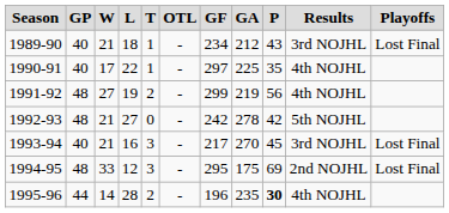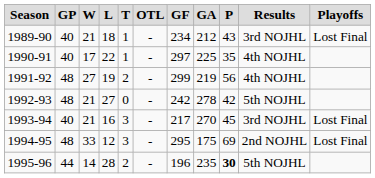1995-96 | Results: 4th NOJHL -> 5th NOJHL
